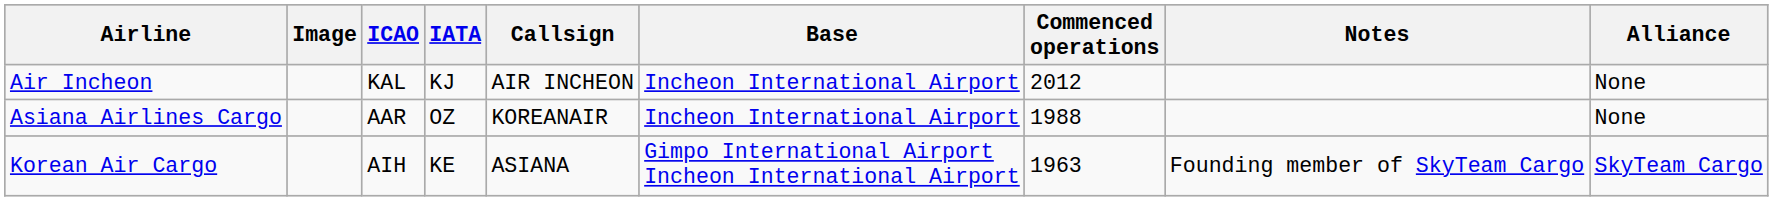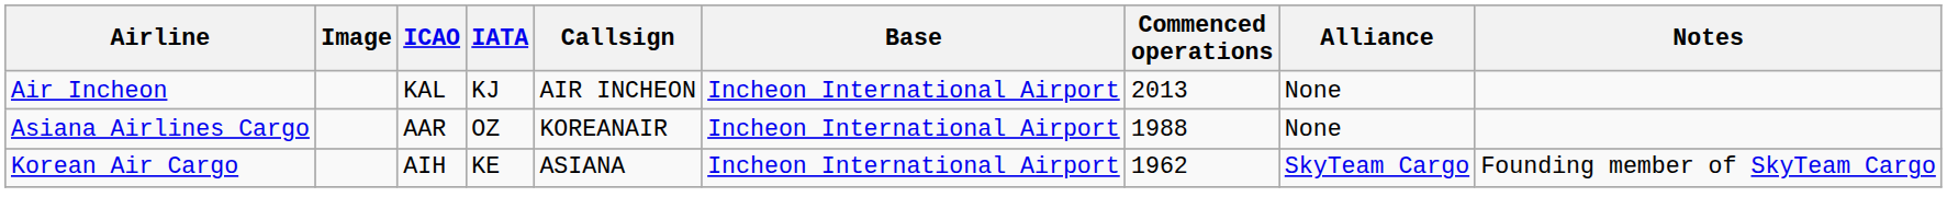columns swapped: Alliance <-> Notes
Air Incheon | Commenced operations: 2012 -> 2013
Korean Air Cargo | Base: Gimpo International Airport Incheon International Airport -> Incheon International Airport
Korean Air Cargo | Commenced operations: 1963 -> 1962
